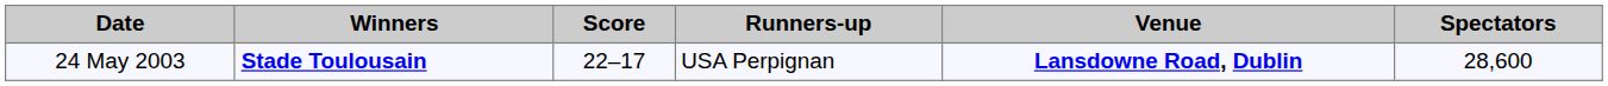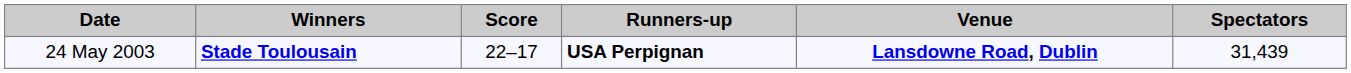24 May 2003 | Runners-up: normal -> bold
24 May 2003 | Spectators: 28,600 -> 31,439
